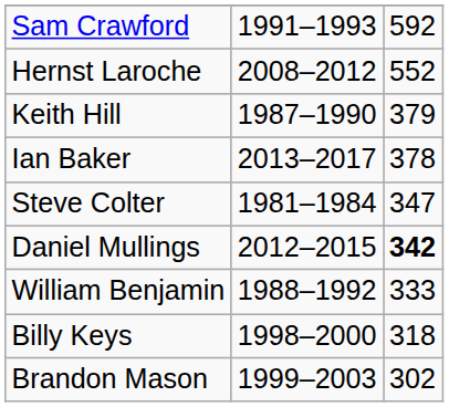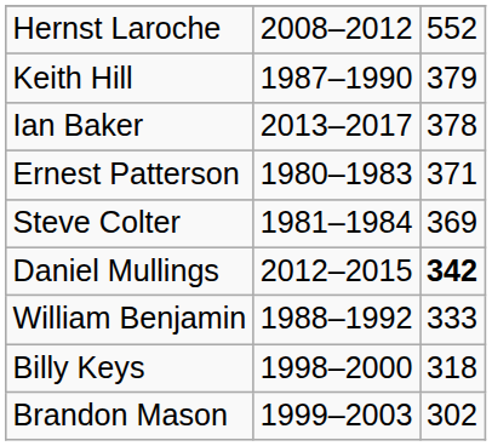- row: Sam Crawford | 1991–1993 | 592
+ row: Ernest Patterson | 1980–1983 | 371
Steve Colter | column 3: 347 -> 369
